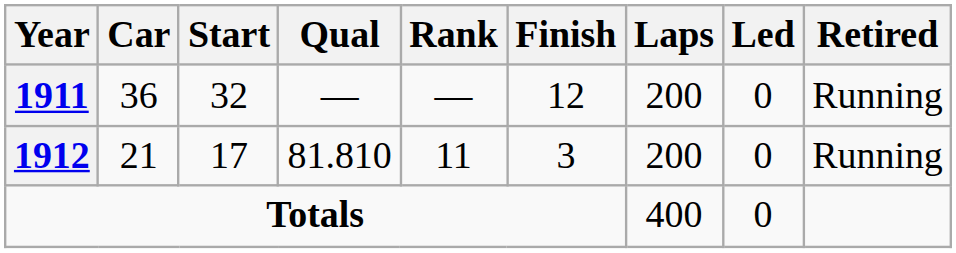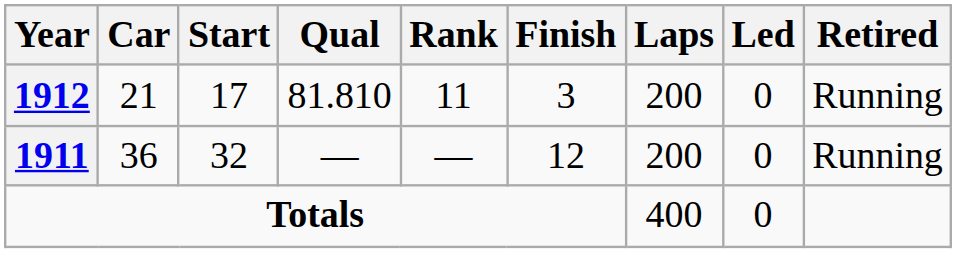rows swapped: 1911 <-> 1912
